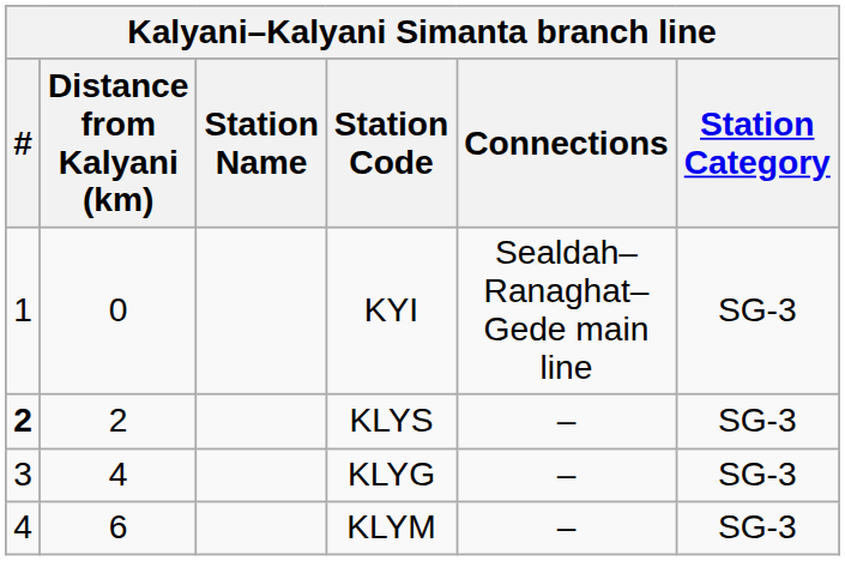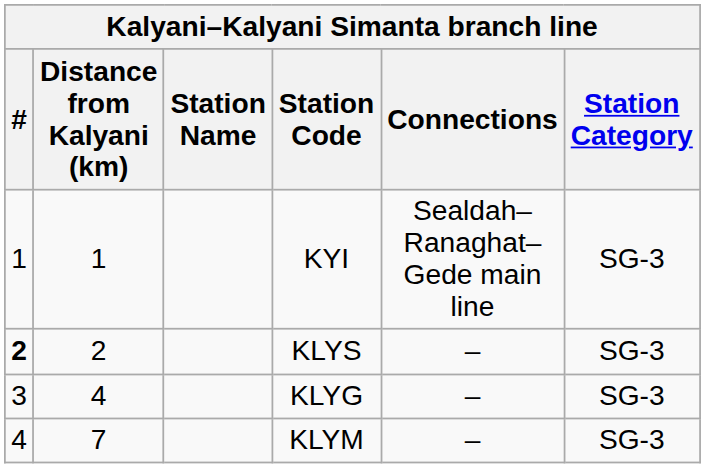KYI | Distance from Kalyani (km): 0 -> 1
KLYM | Distance from Kalyani (km): 6 -> 7
